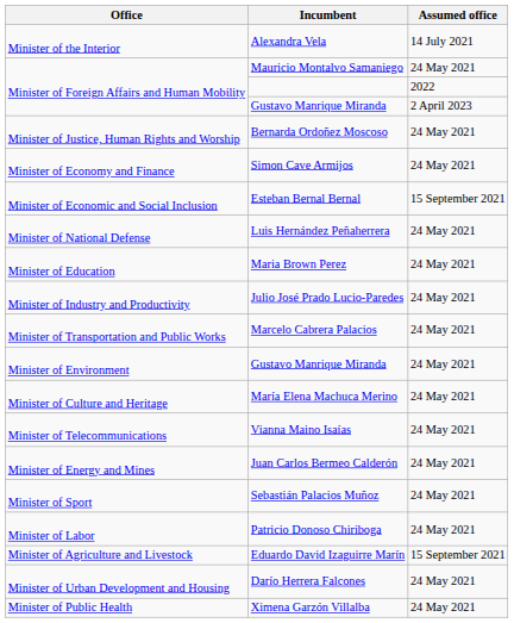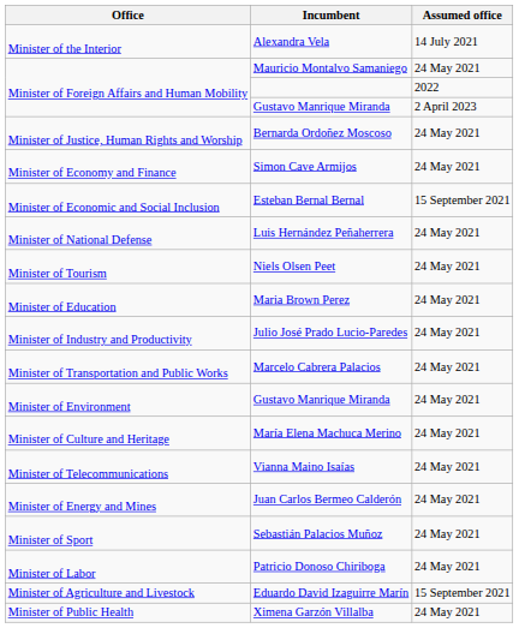+ row: Minister of Tourism | Niels Olsen Peet | 24 May 2021
- row: Minister of Urban Development and Housing | Darío Herrera Falcones | 24 May 2021
